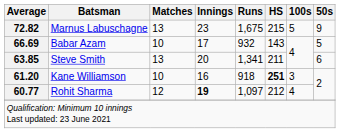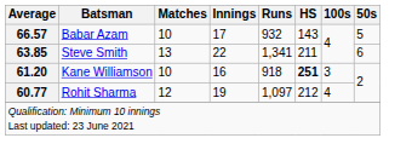- row: 72.82 | Marnus Labuschagne | 13 | 23 | 1,675 | 215 | 5 | 9
Babar Azam | Average: 66.69 -> 66.57
Steve Smith | Innings: 20 -> 22
Rohit Sharma | Innings: bold -> normal
